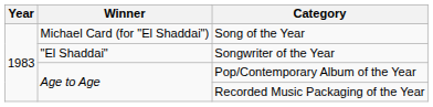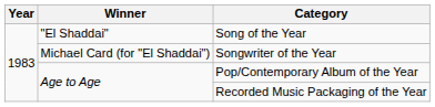Song of the Year | Winner: Michael Card (for "El Shaddai") -> "El Shaddai"
Songwriter of the Year | Winner: "El Shaddai" -> Michael Card (for "El Shaddai")
